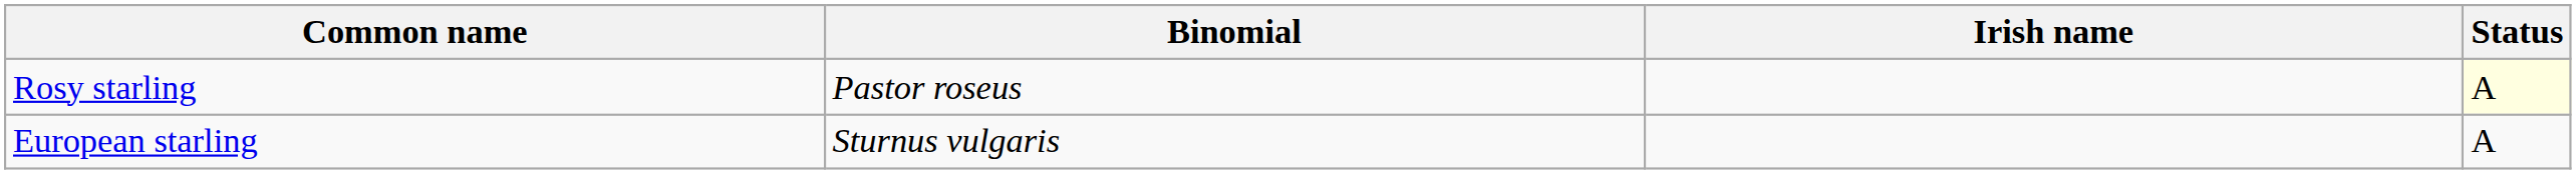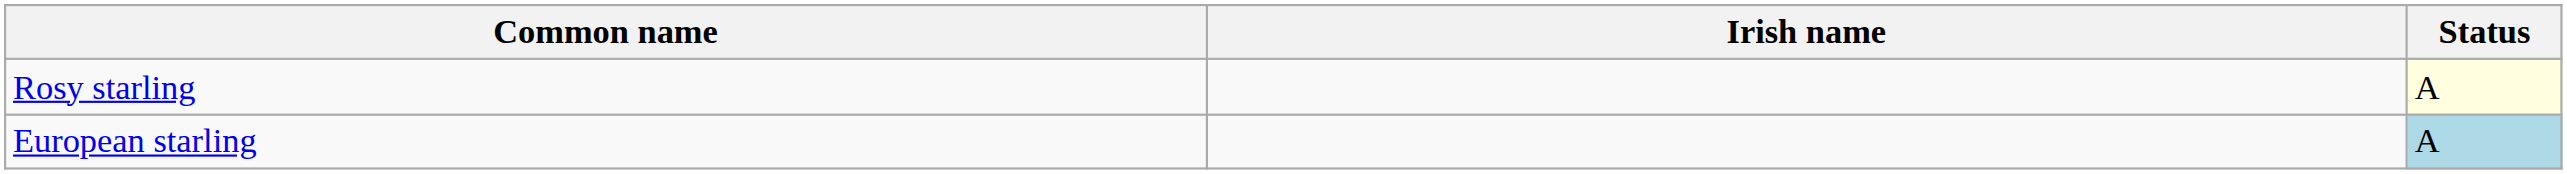- column: Binomial | Pastor roseus | Sturnus vulgaris
European starling | Status: no background -> lightblue background
